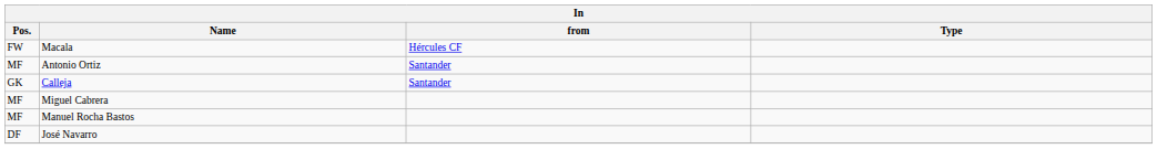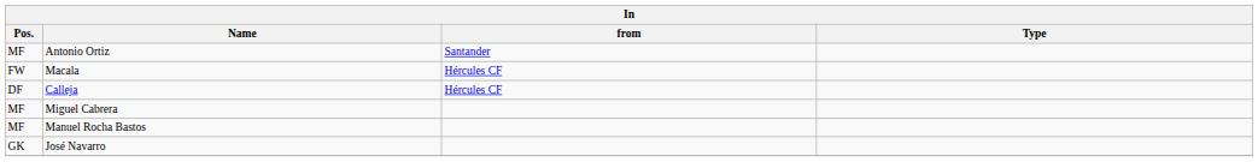rows swapped: Antonio Ortiz <-> Macala
Calleja | Pos.: GK -> DF
Calleja | from: Santander -> Hércules CF
José Navarro | Pos.: DF -> GK
